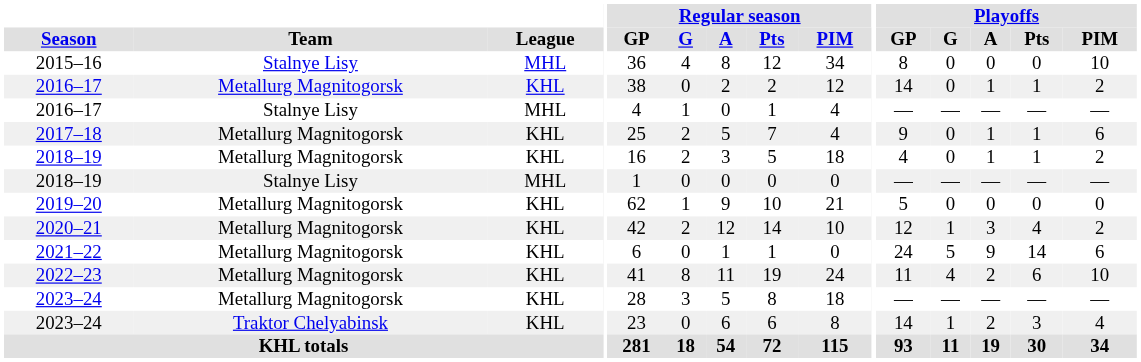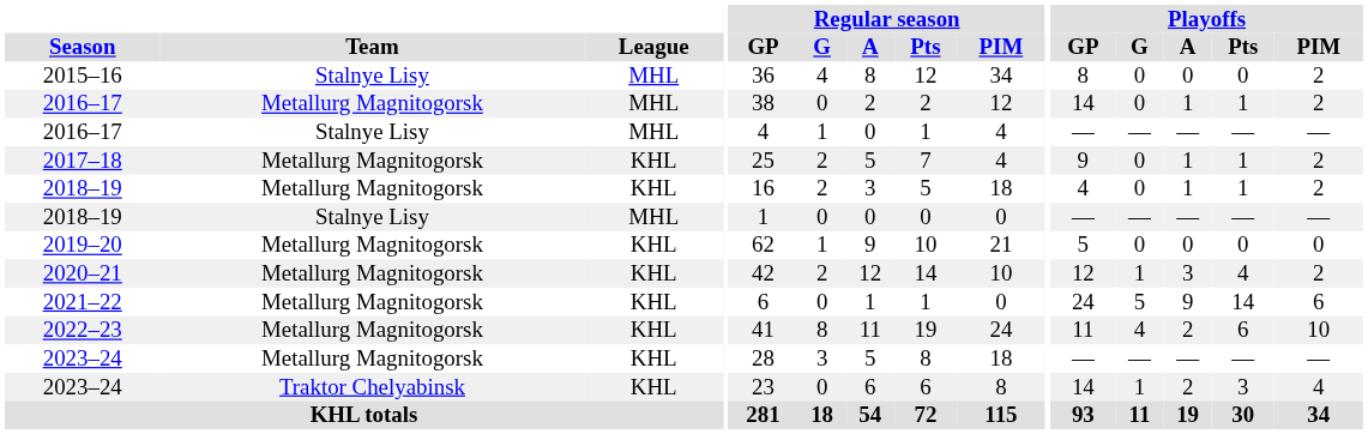2015–16 | Playoffs / PIM: 10 -> 2
2016–17 / Metallurg Magnitogorsk | League: KHL -> MHL
2017–18 | Playoffs / PIM: 6 -> 2
